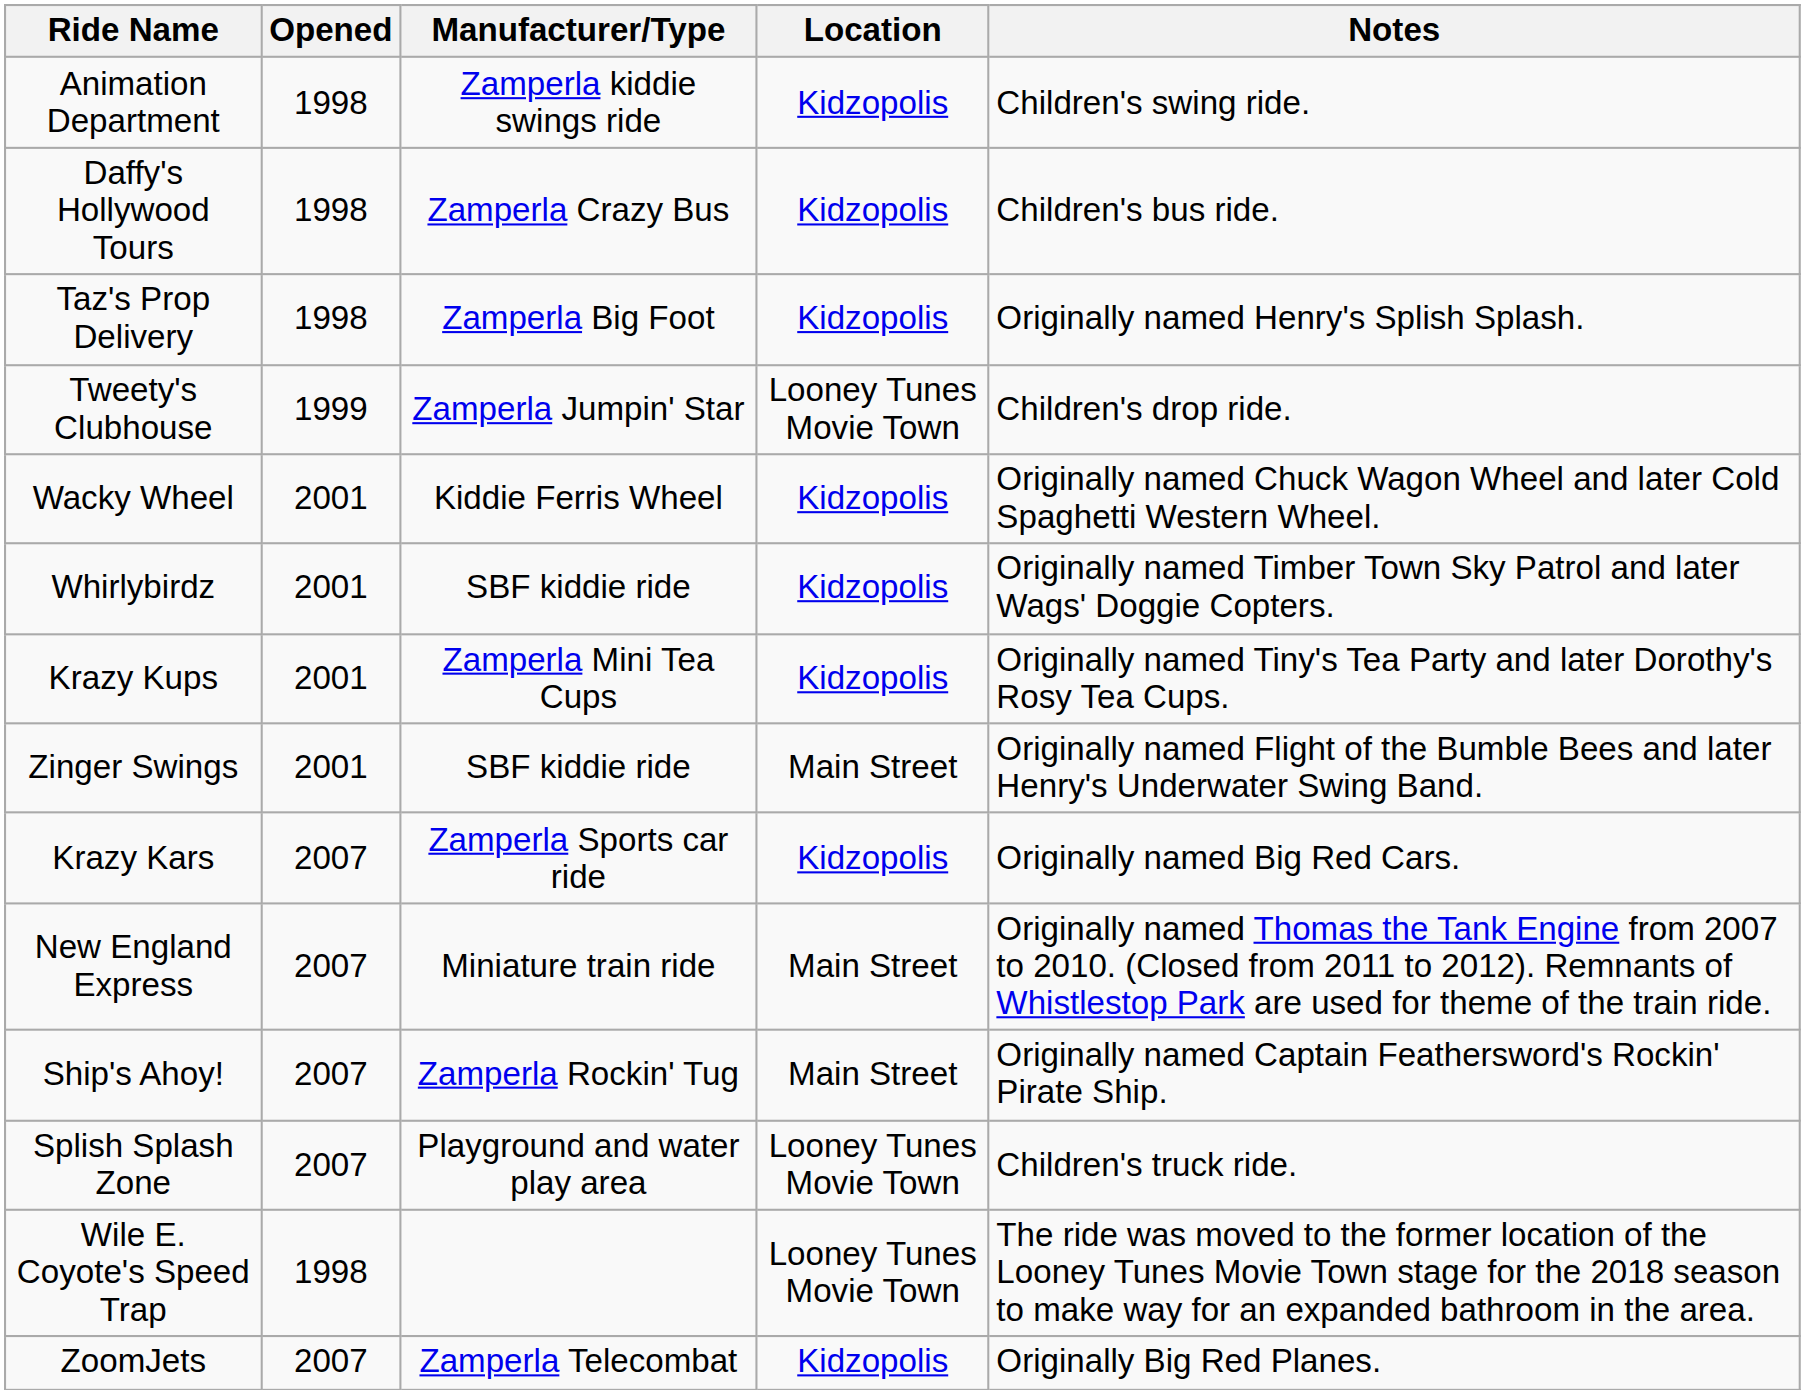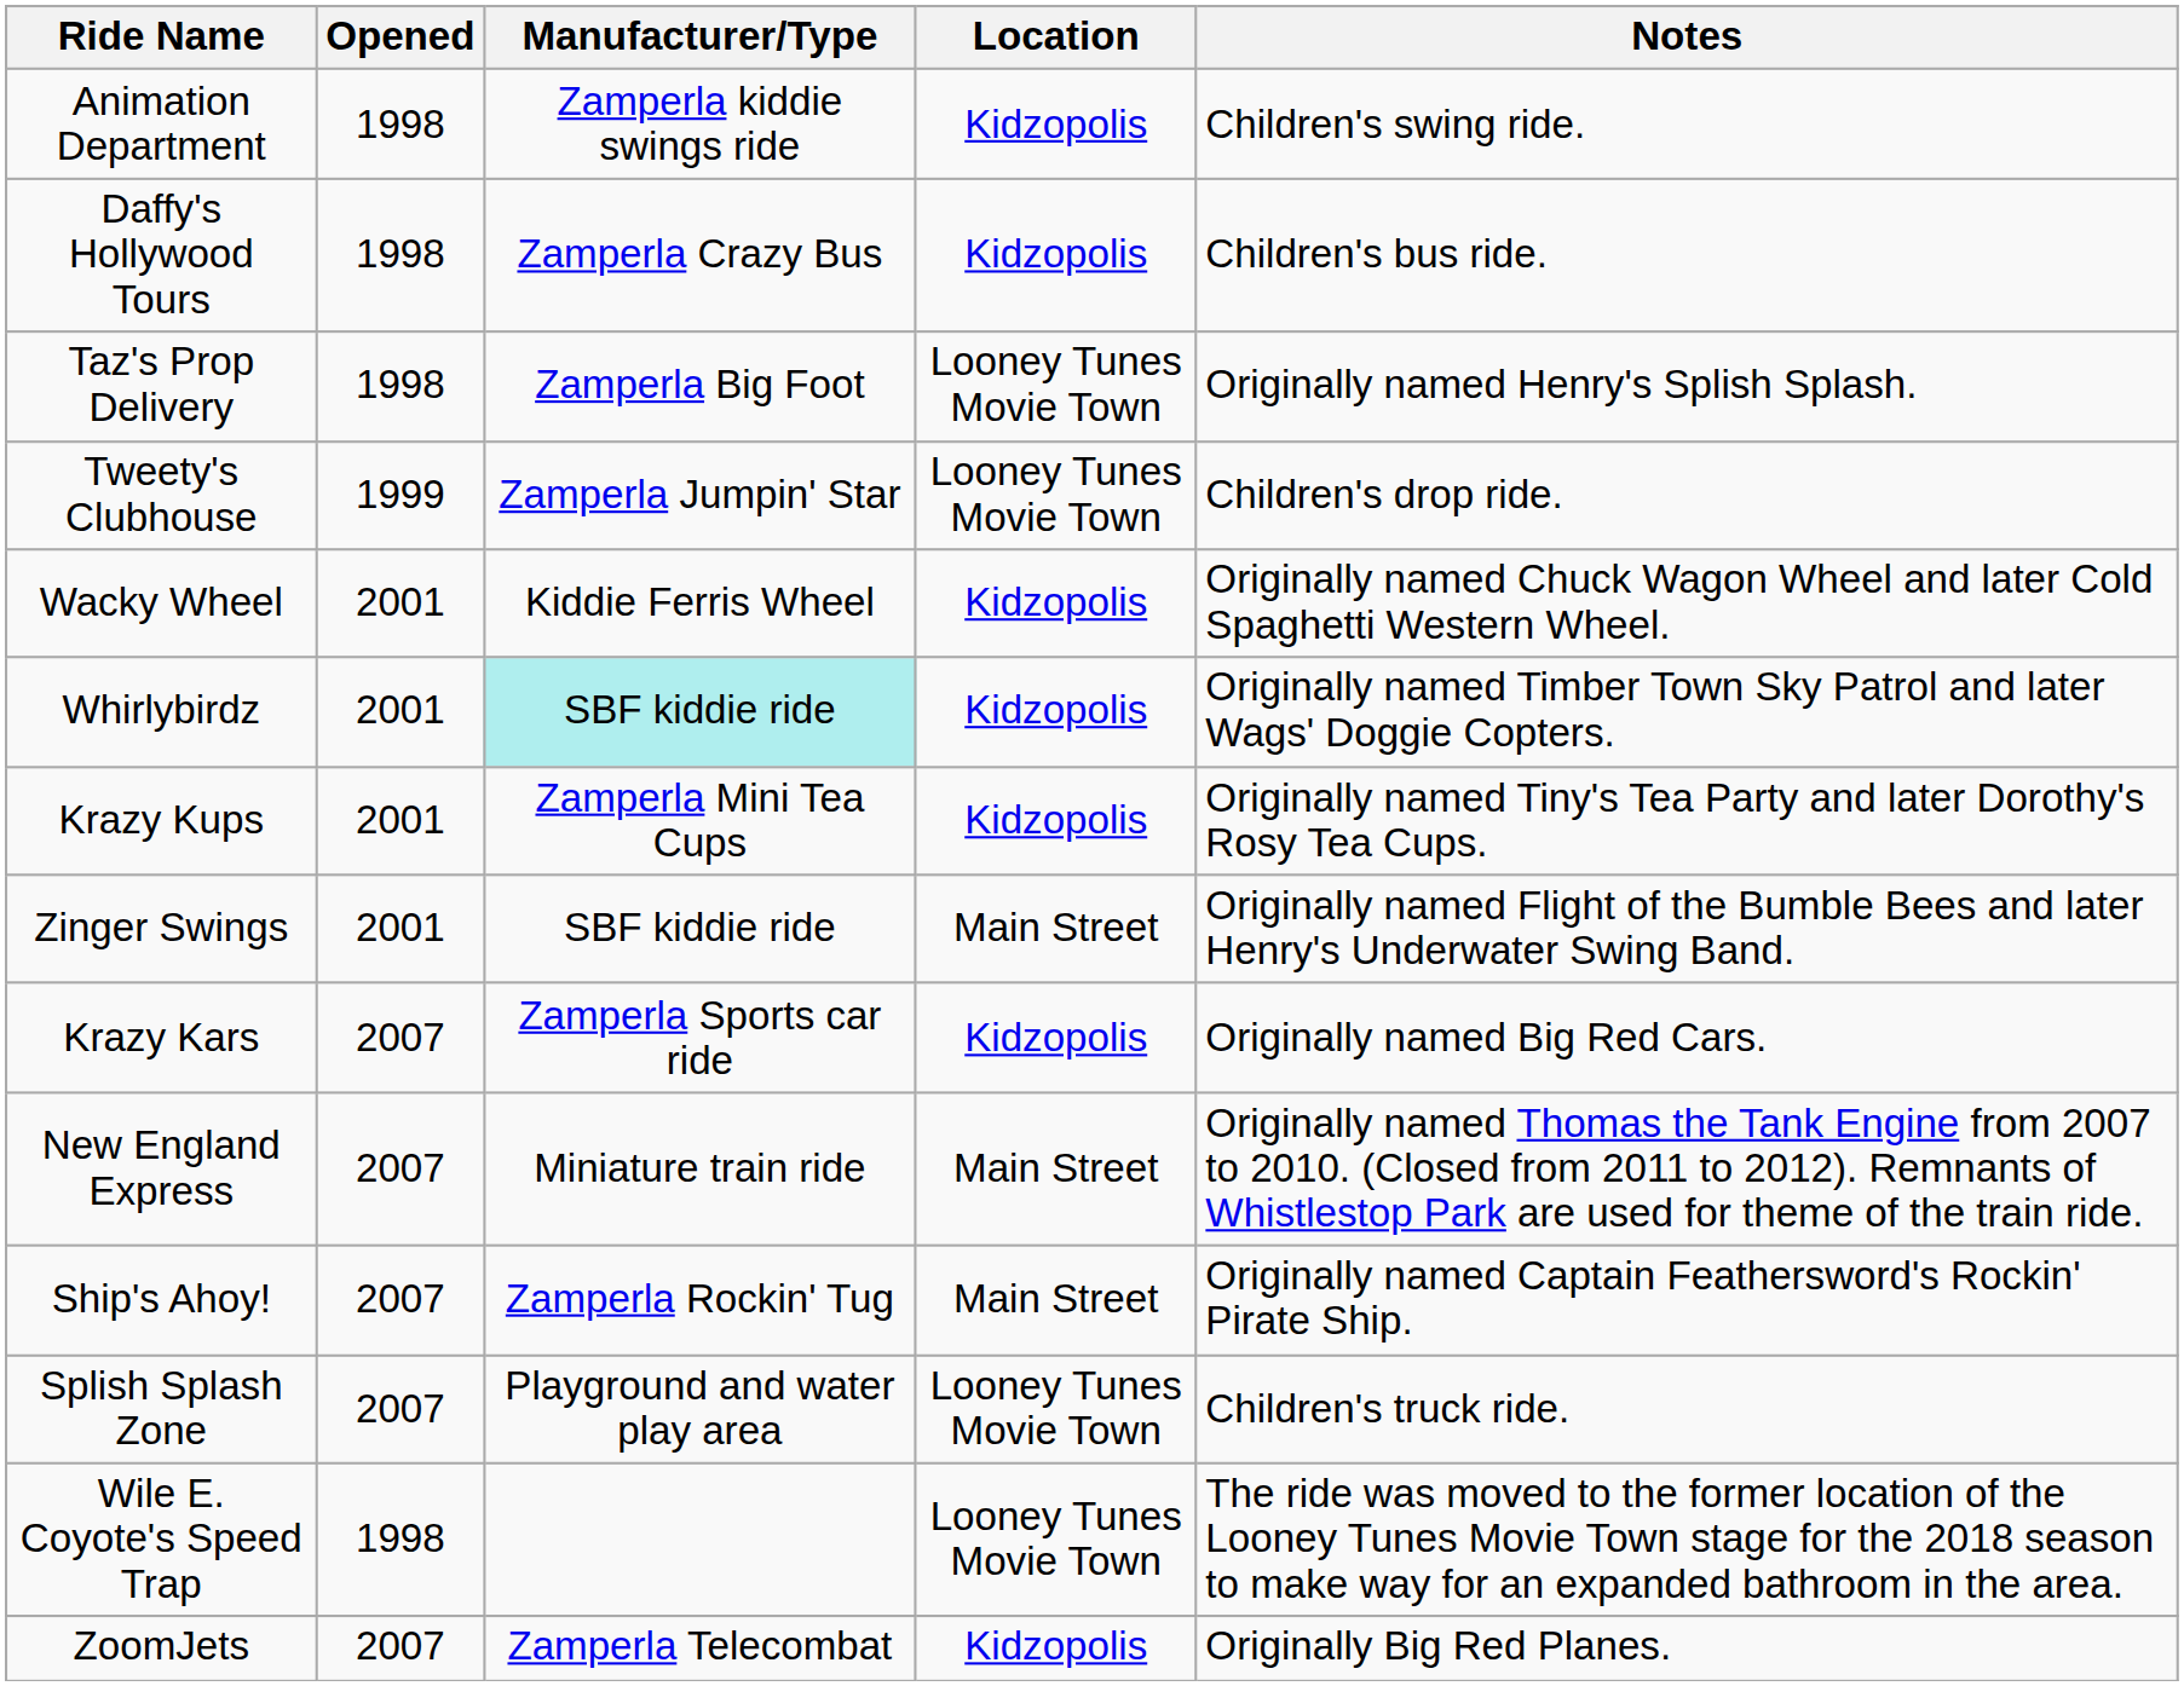Taz's Prop Delivery | Location: Kidzopolis -> Looney Tunes Movie Town
Whirlybirdz | Manufacturer/Type: no background -> paleturquoise background
